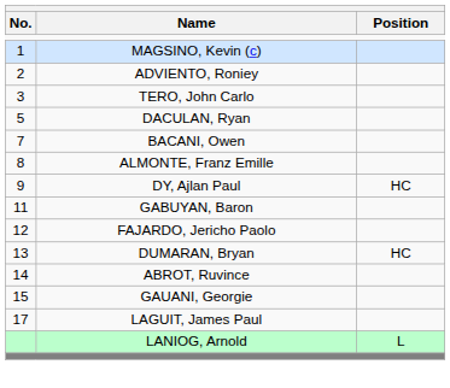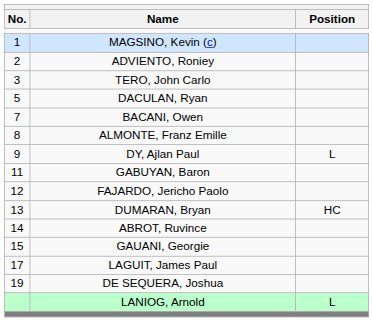DY, Ajlan Paul | Position: HC -> L
+ row: 19 | DE SEQUERA, Joshua
